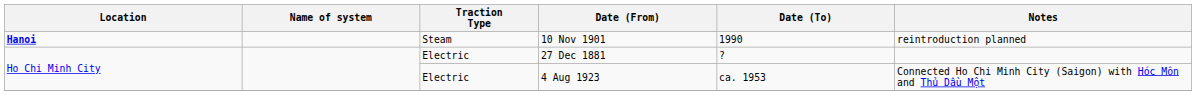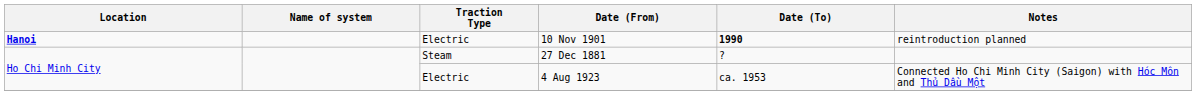10 Nov 1901 | Traction Type: Steam -> Electric
10 Nov 1901 | Date (To): normal -> bold
27 Dec 1881 | Traction Type: Electric -> Steam
